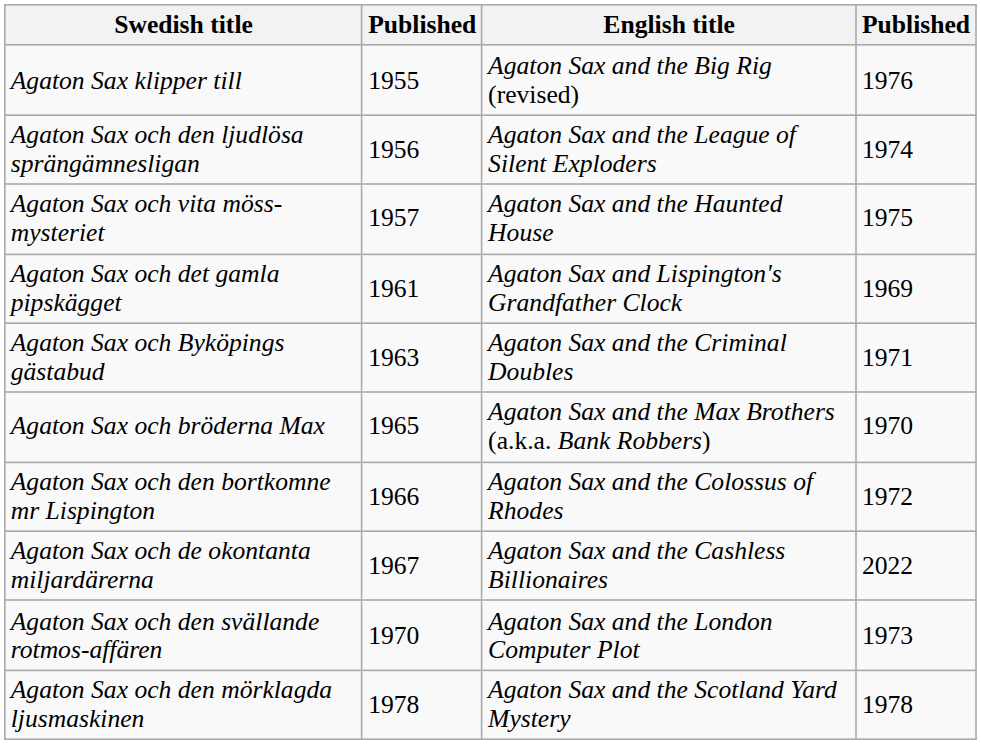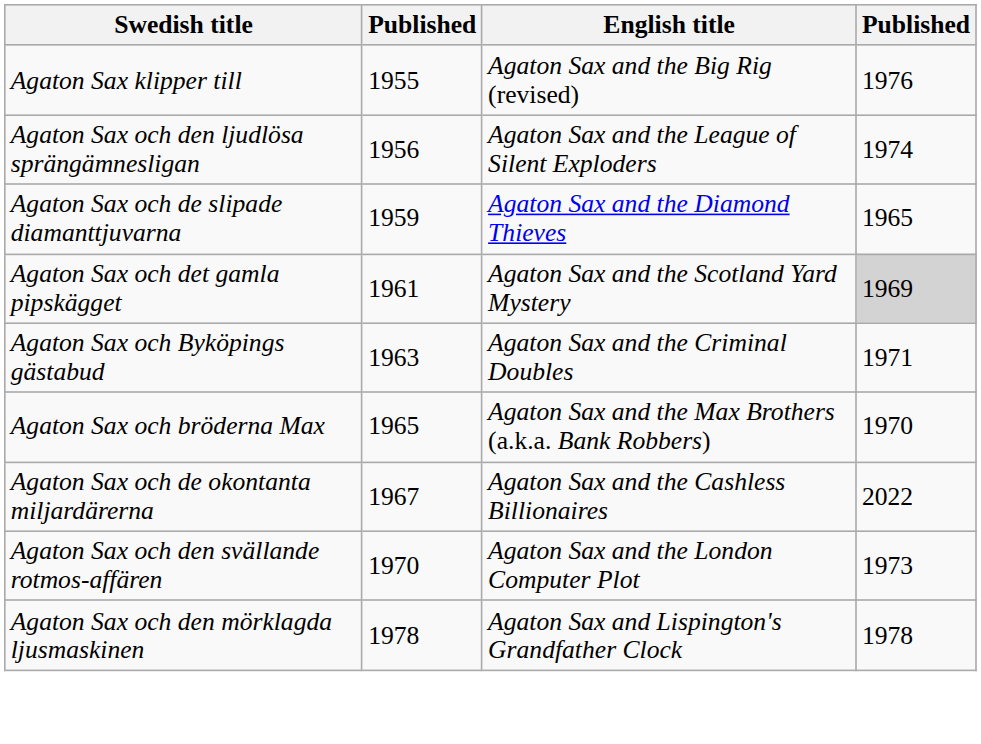- row: Agaton Sax och vita möss-mysteriet | 1957 | Agaton Sax and the Haunted House | 1975
+ row: Agaton Sax och de slipade diamanttjuvarna | 1959 | Agaton Sax and the Diamond Thieves | 1965
Agaton Sax och det gamla pipskägget | English title: Agaton Sax and Lispington's Grandfather Clock -> Agaton Sax and the Scotland Yard Mystery
Agaton Sax och det gamla pipskägget | column 4: no background -> lightgrey background
- row: Agaton Sax och den bortkomne mr Lispington | 1966 | Agaton Sax and the Colossus of Rhodes | 1972
Agaton Sax och den mörklagda ljusmaskinen | English title: Agaton Sax and the Scotland Yard Mystery -> Agaton Sax and Lispington's Grandfather Clock
